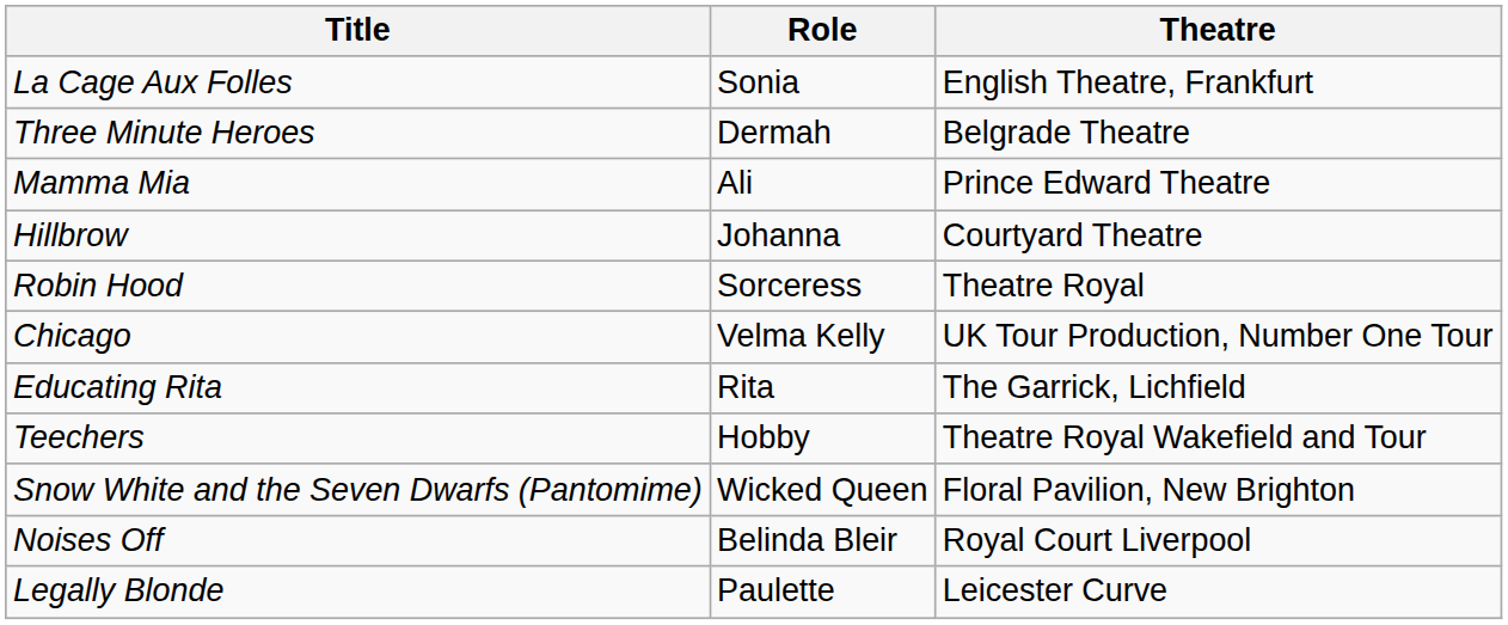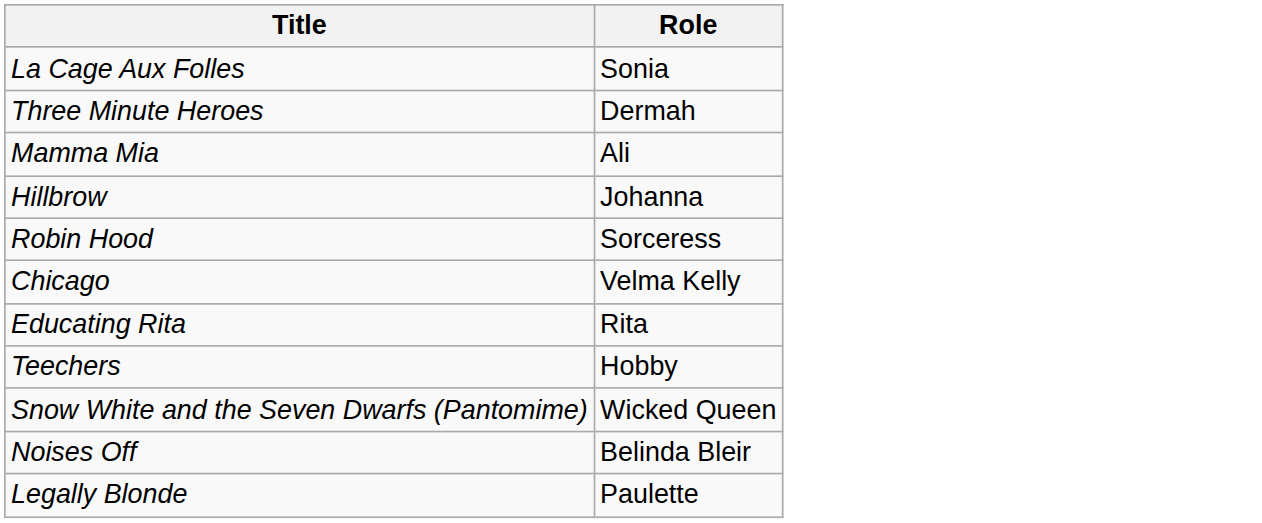- column: Theatre | English Theatre, Frankfurt | Belgrade Theatre | Prince Edward Theatre | Courtyard Theatre | Theatre Royal | UK Tour Production, Number One Tour | The Garrick, Lichfield | Theatre Royal Wakefield and Tour | Floral Pavilion, New Brighton | Royal Court Liverpool | Leicester Curve
